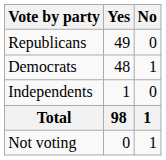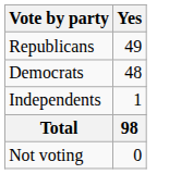- column: No | 0 | 1 | 0 | 1 | 1
